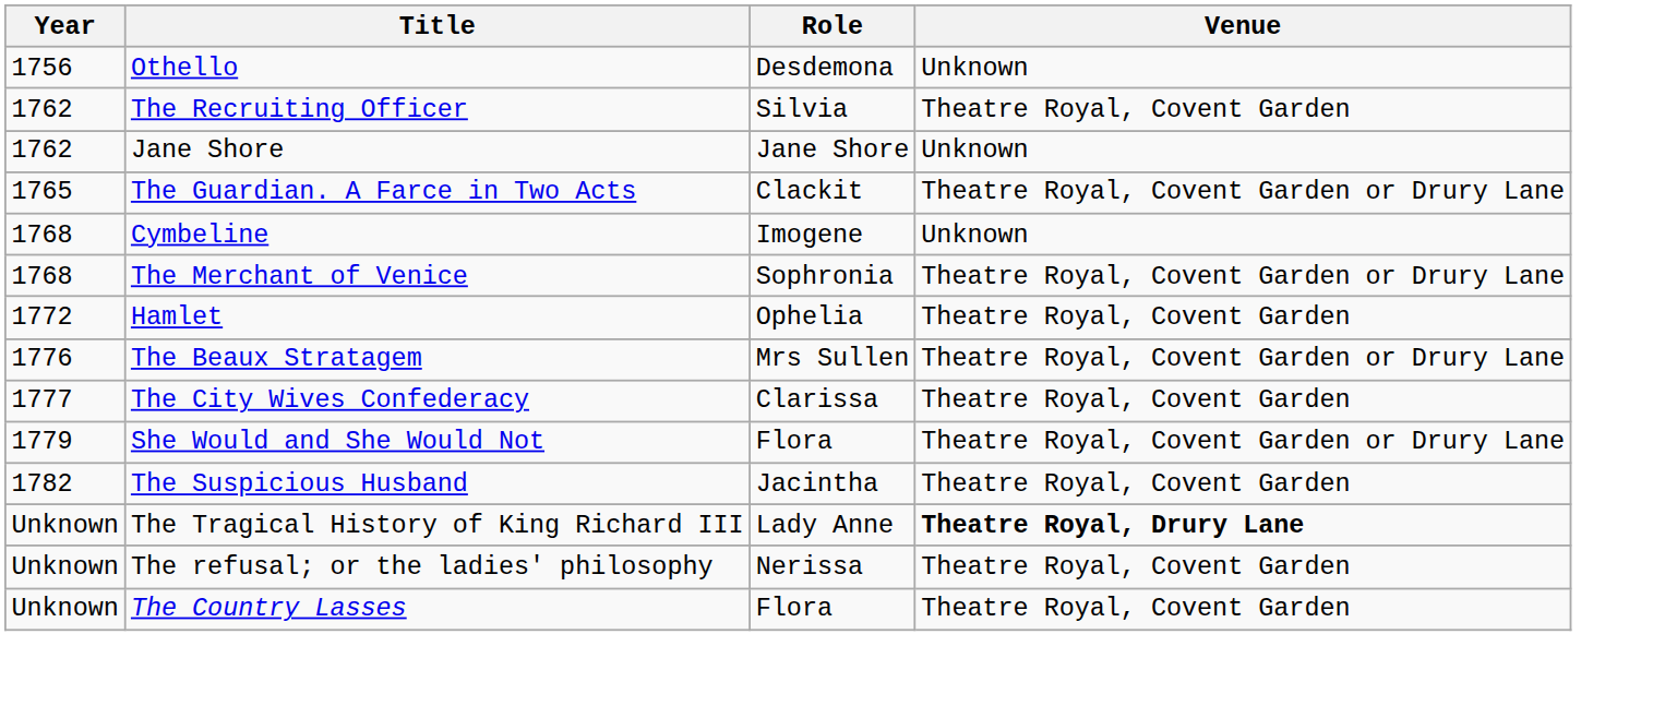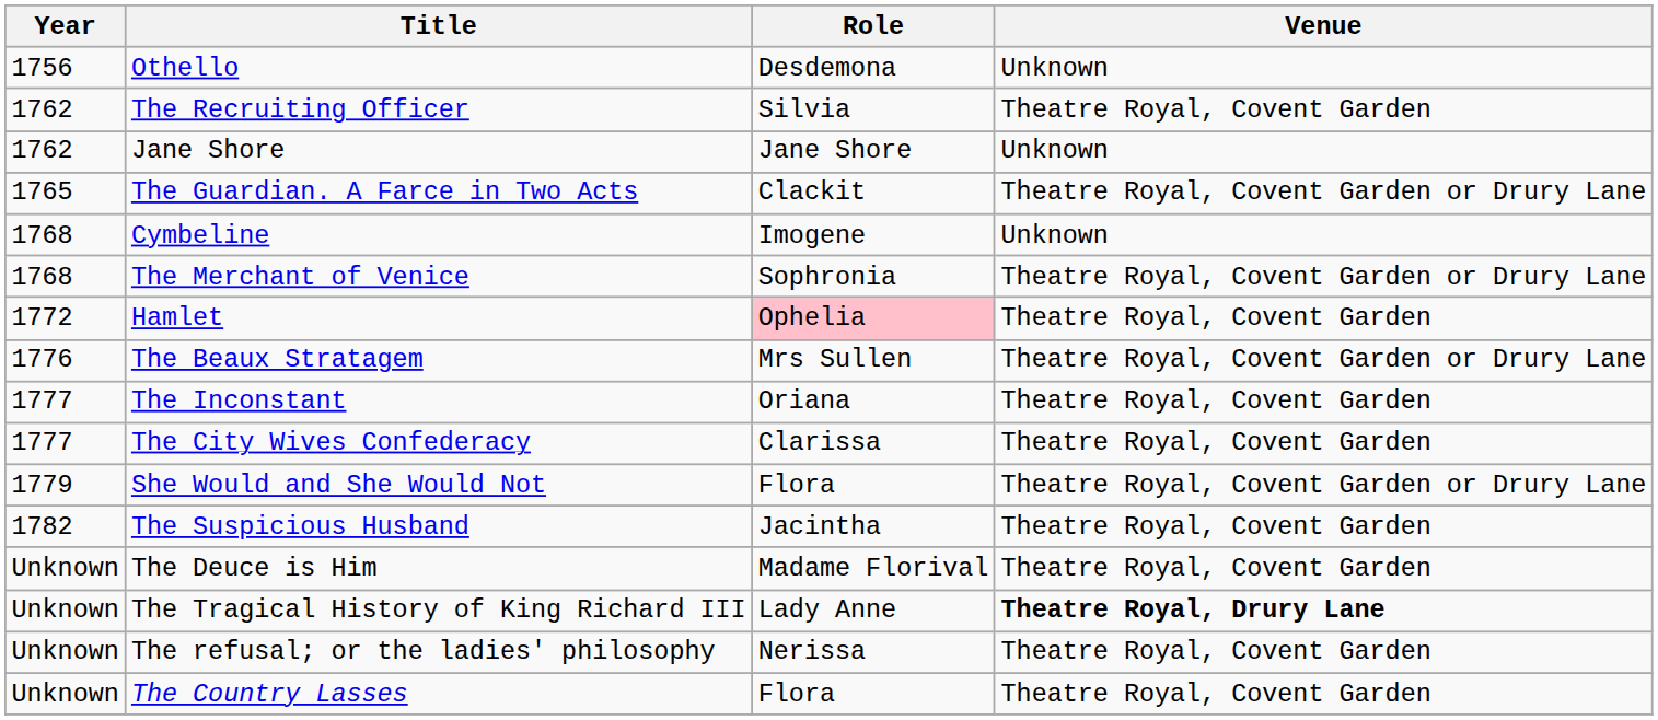Hamlet | Role: no background -> pink background
+ row: 1777 | The Inconstant | Oriana | Theatre Royal, Covent Garden
+ row: Unknown | The Deuce is Him | Madame Florival | Theatre Royal, Covent Garden
